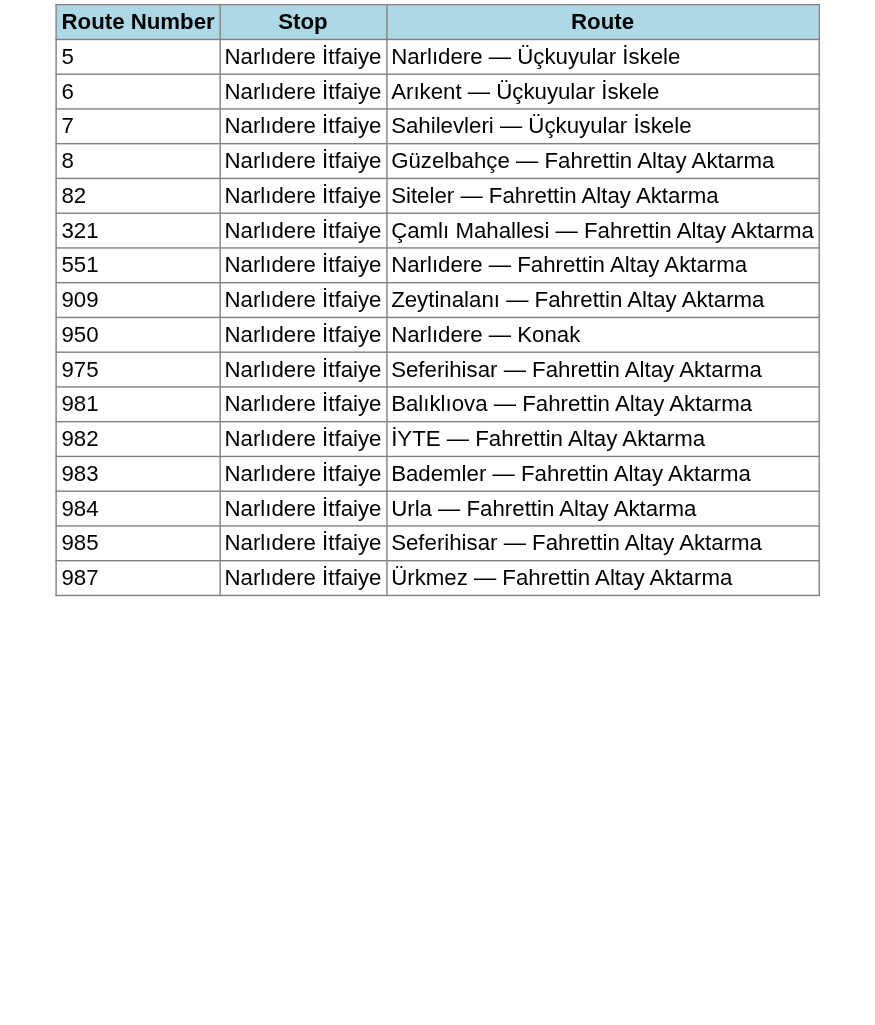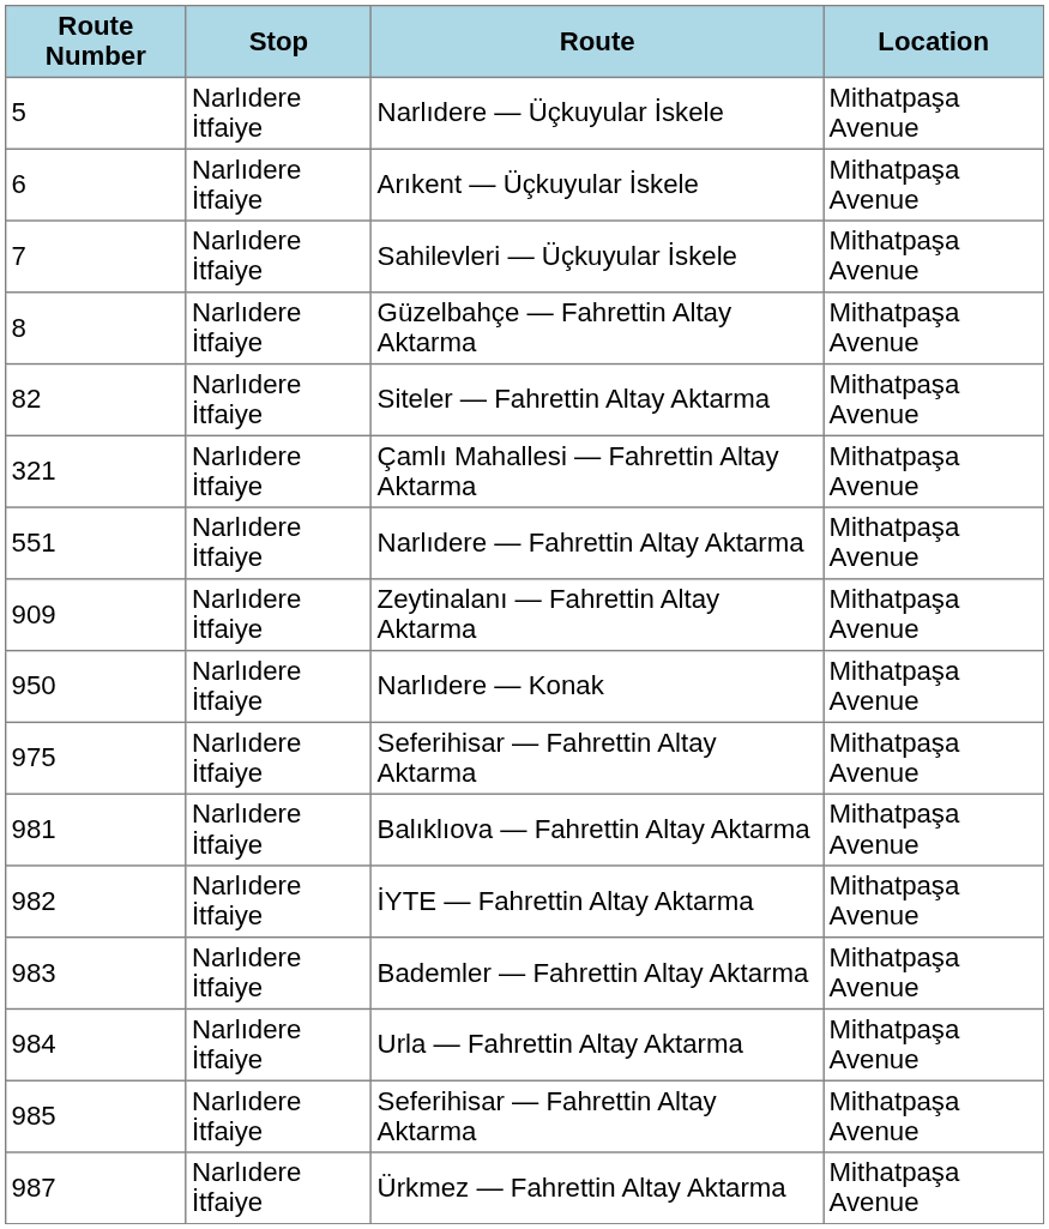+ column: Location | Mithatpaşa Avenue | Mithatpaşa Avenue | Mithatpaşa Avenue | Mithatpaşa Avenue | Mithatpaşa Avenue | Mithatpaşa Avenue | Mithatpaşa Avenue | Mithatpaşa Avenue | Mithatpaşa Avenue | Mithatpaşa Avenue | Mithatpaşa Avenue | Mithatpaşa Avenue | Mithatpaşa Avenue | Mithatpaşa Avenue | Mithatpaşa Avenue | Mithatpaşa Avenue
